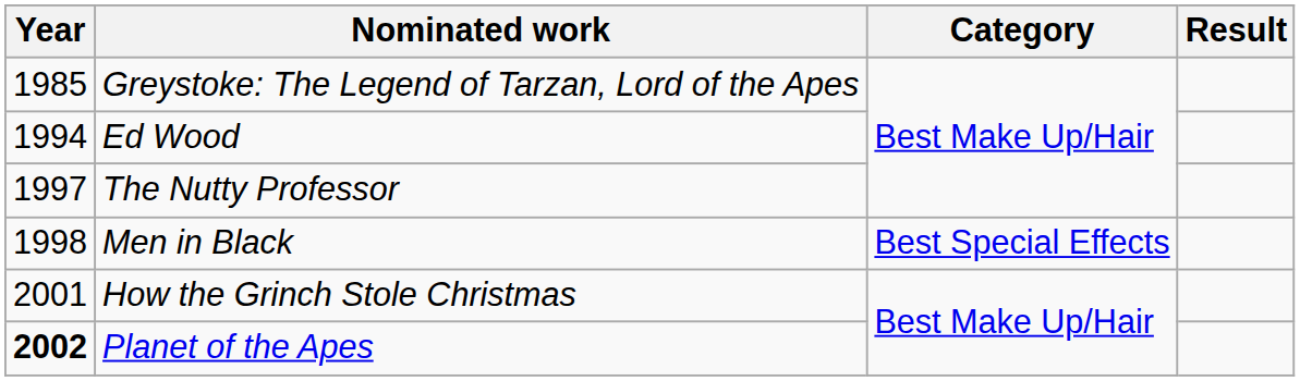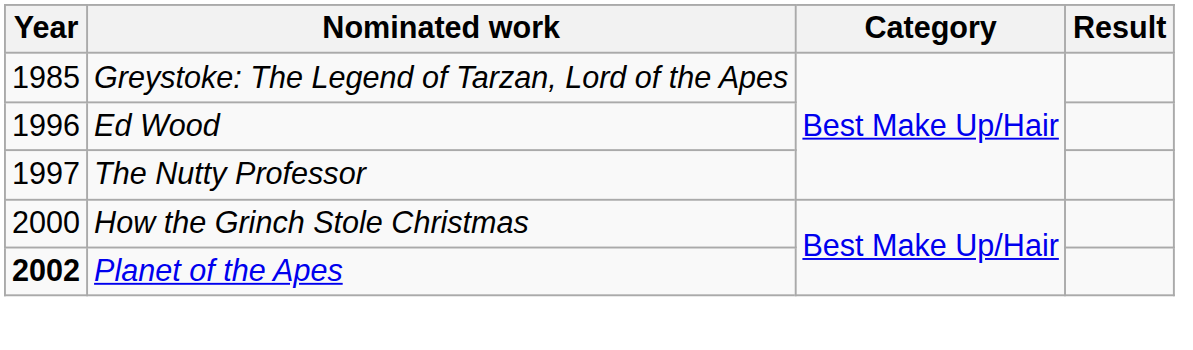Ed Wood | Year: 1994 -> 1996
- row: 1998 | Men in Black | Best Special Effects
How the Grinch Stole Christmas | Year: 2001 -> 2000
